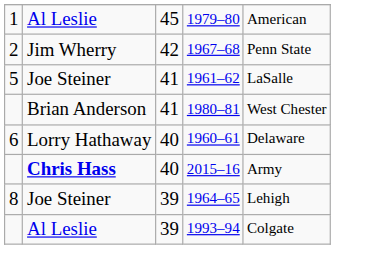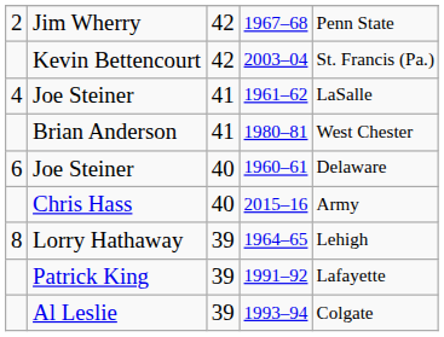- row: 1 | Al Leslie | 45 | 1979–80 | American
+ row: Kevin Bettencourt | 42 | 2003–04 | St. Francis (Pa.)
1961–62 | column 1: 5 -> 4
1960–61 | column 2: Lorry Hathaway -> Joe Steiner
2015–16 | column 2: bold -> normal
1964–65 | column 2: Joe Steiner -> Lorry Hathaway
+ row: Patrick King | 39 | 1991–92 | Lafayette
